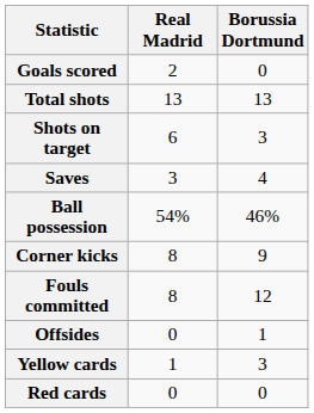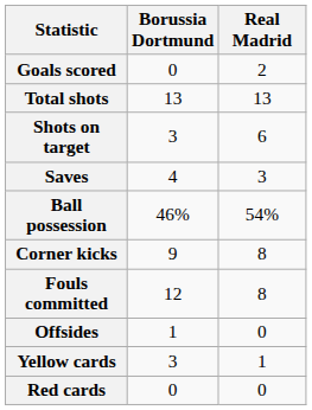columns swapped: Borussia Dortmund <-> Real Madrid
